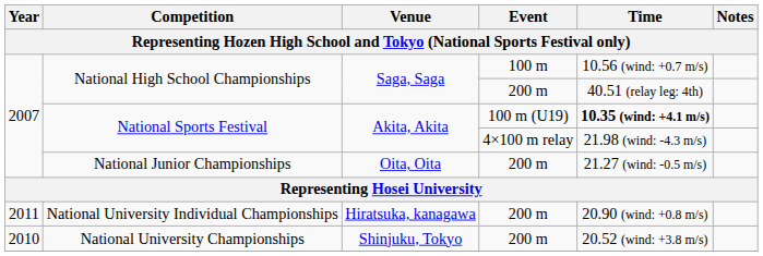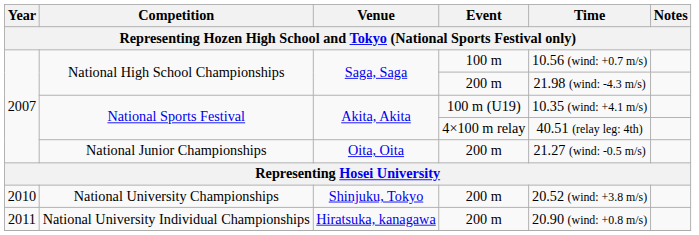National High School Championships / 200 m | Time: 40.51 (relay leg: 4th) -> 21.98 (wind: -4.3 m/s)
National Sports Festival / 100 m (U19) | Time: bold -> normal
National Sports Festival / 4×100 m relay | Time: 21.98 (wind: -4.3 m/s) -> 40.51 (relay leg: 4th)
rows swapped: National University Championships <-> National University Individual Championships
